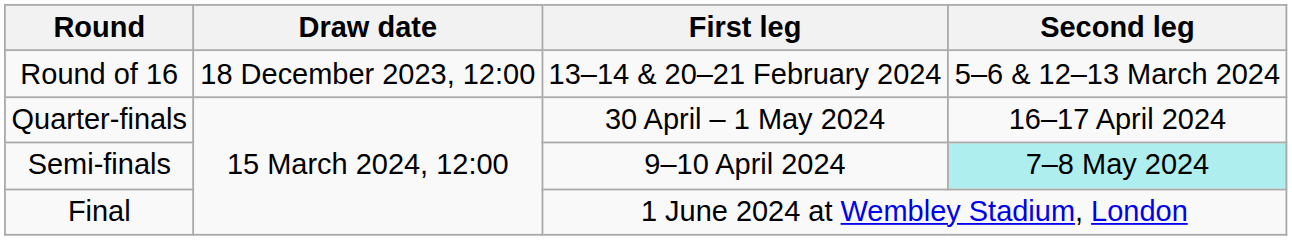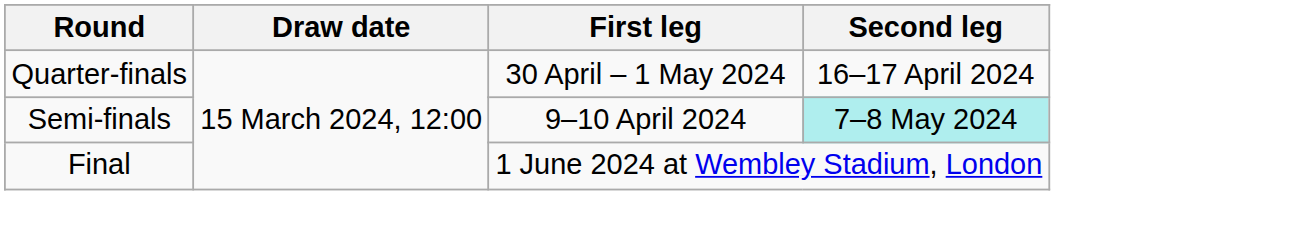- row: Round of 16 | 18 December 2023, 12:00 | 13–14 & 20–21 February 2024 | 5–6 & 12–13 March 2024
